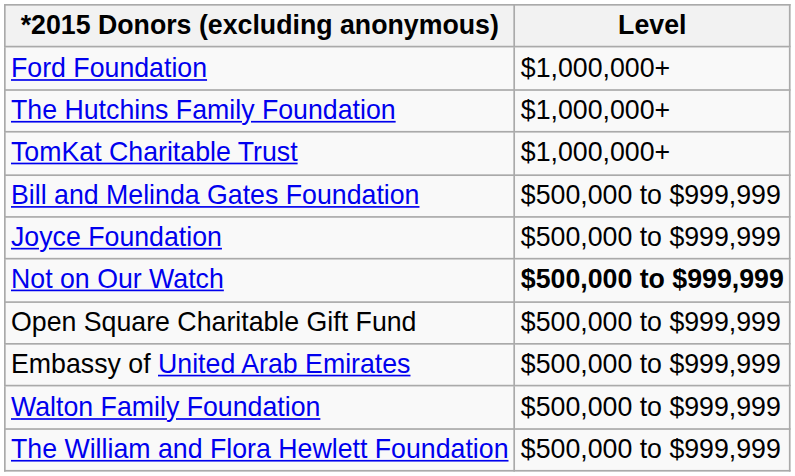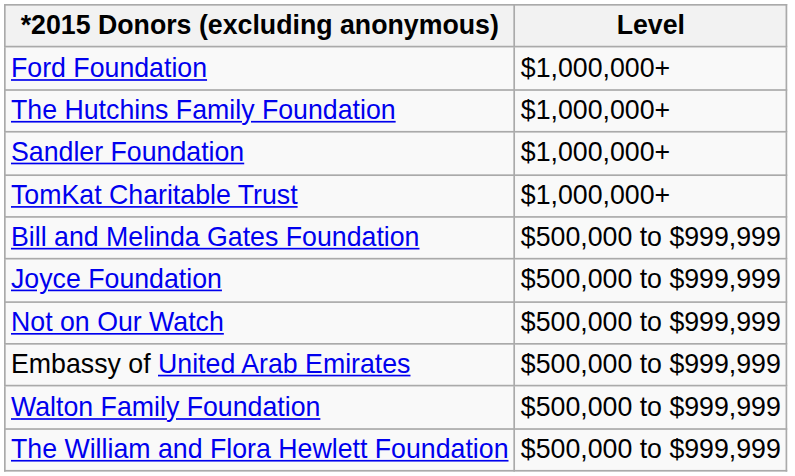+ row: Sandler Foundation | $1,000,000+
Not on Our Watch | Level: bold -> normal
- row: Open Square Charitable Gift Fund | $500,000 to $999,999
